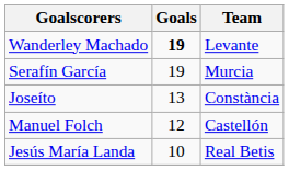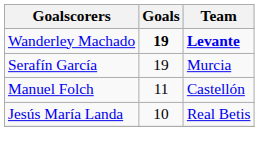Wanderley Machado | Team: normal -> bold
- row: Joseíto | 13 | Constància
Manuel Folch | Goals: 12 -> 11
